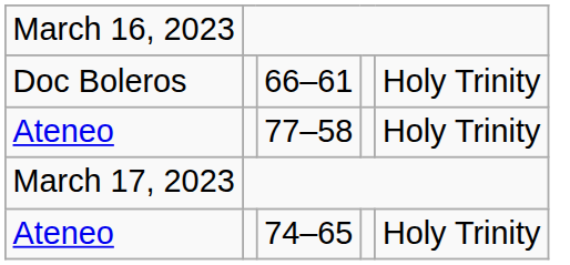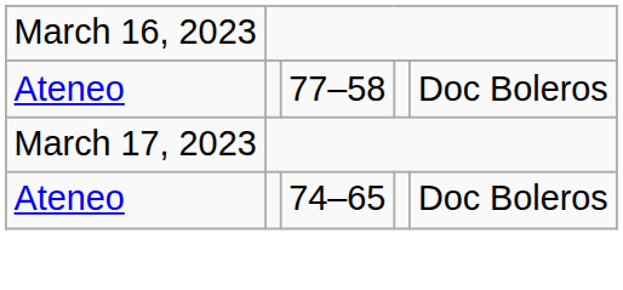- row: Doc Boleros | 66–61 | Holy Trinity
77–58 | column 5: Holy Trinity -> Doc Boleros
74–65 | column 5: Holy Trinity -> Doc Boleros
